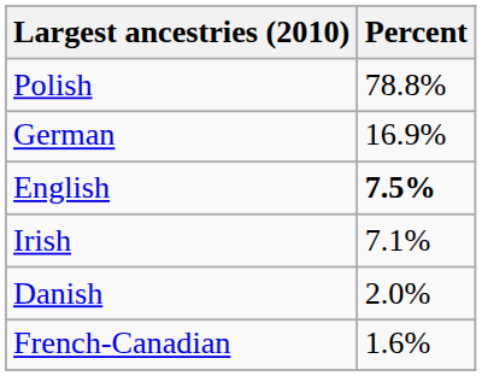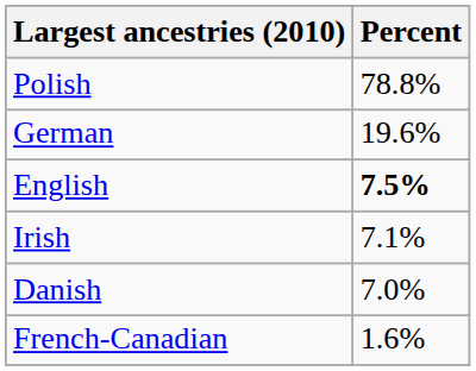German | Percent: 16.9% -> 19.6%
Danish | Percent: 2.0% -> 7.0%
